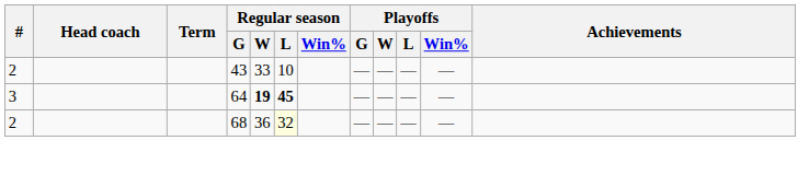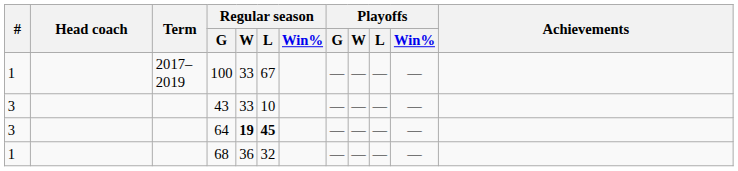+ row: 1 | 2017–2019 | 100 | 33 | 67 | — | — | — | —
43 | #: 2 -> 3
68 | #: 2 -> 1
68 | Regular season / L: lightyellow background -> no background
